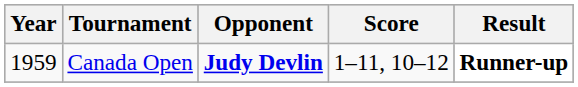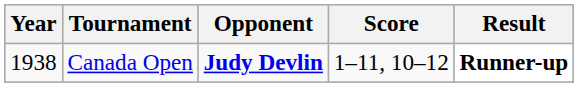Canada Open | Year: 1959 -> 1938
